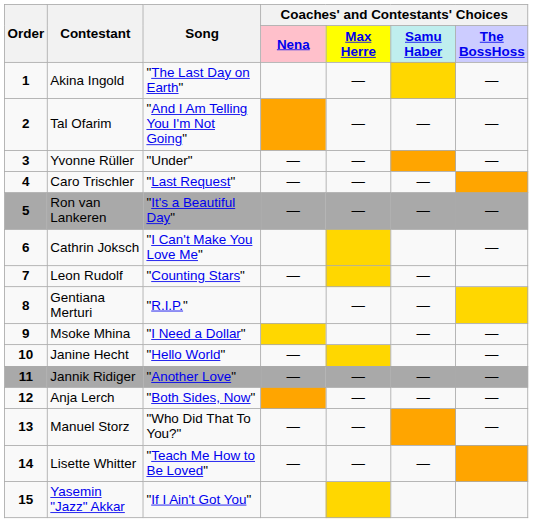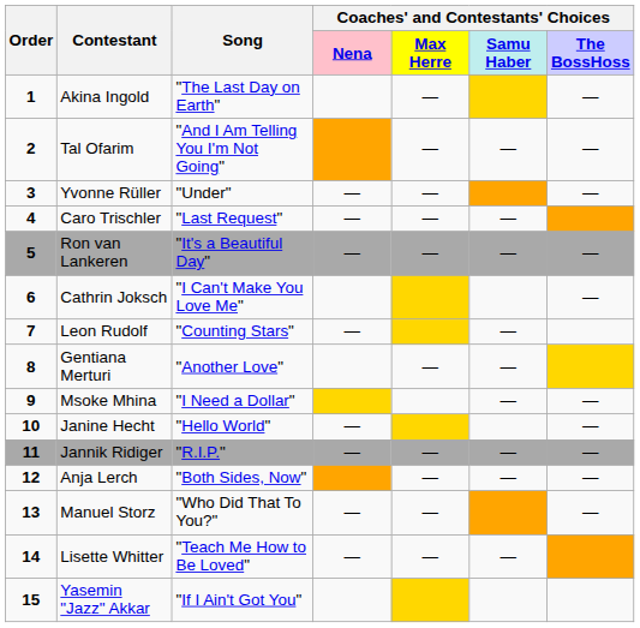Gentiana Merturi | Song: "R.I.P." -> "Another Love"
Jannik Ridiger | Song: "Another Love" -> "R.I.P."
